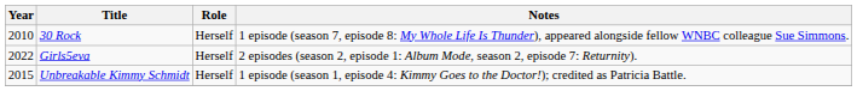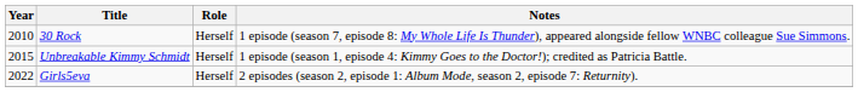rows swapped: Unbreakable Kimmy Schmidt <-> Girls5eva
